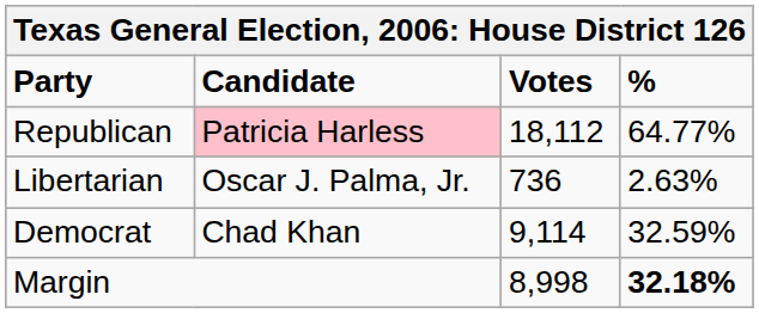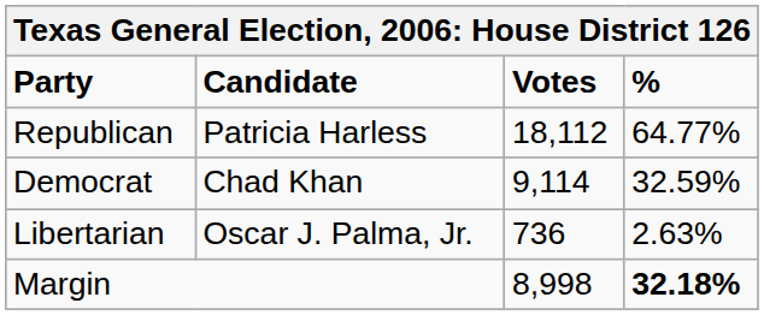Republican | Candidate: pink background -> no background
rows swapped: Democrat <-> Libertarian
